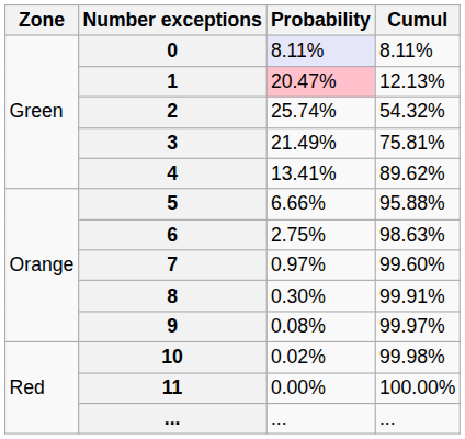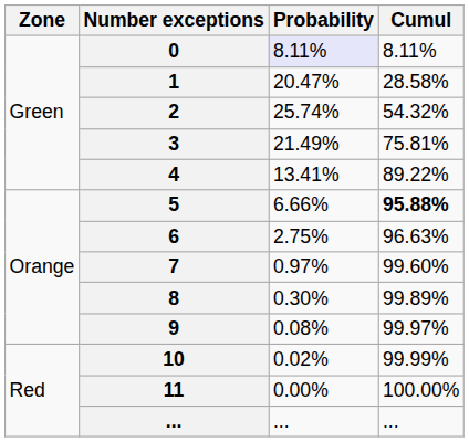1 | Probability: pink background -> no background
1 | Cumul: 12.13% -> 28.58%
4 | Cumul: 89.62% -> 89.22%
5 | Cumul: normal -> bold
6 | Cumul: 98.63% -> 96.63%
8 | Cumul: 99.91% -> 99.89%
10 | Cumul: 99.98% -> 99.99%
